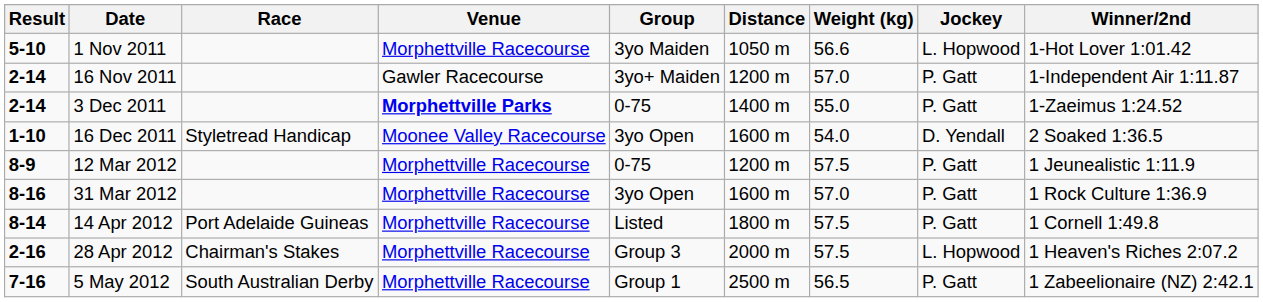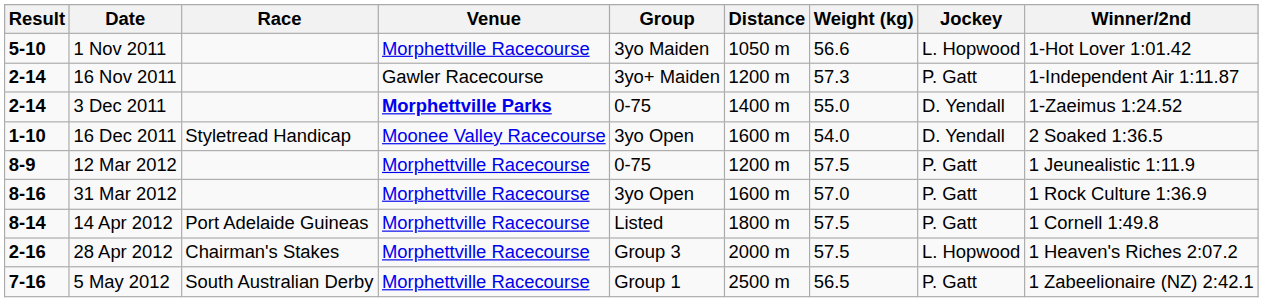16 Nov 2011 | Weight (kg): 57.0 -> 57.3
3 Dec 2011 | Jockey: P. Gatt -> D. Yendall
